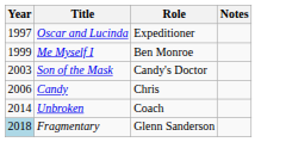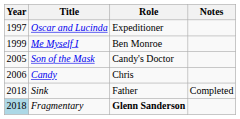Son of the Mask | Year: 2003 -> 2005
- row: 2014 | Unbroken | Coach
+ row: 2018 | Sink | Father | Completed
Fragmentary | Role: normal -> bold
